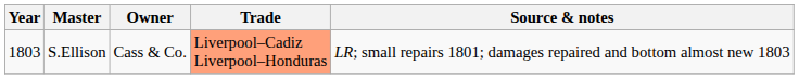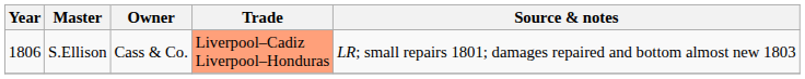S.Ellison | Year: 1803 -> 1806
